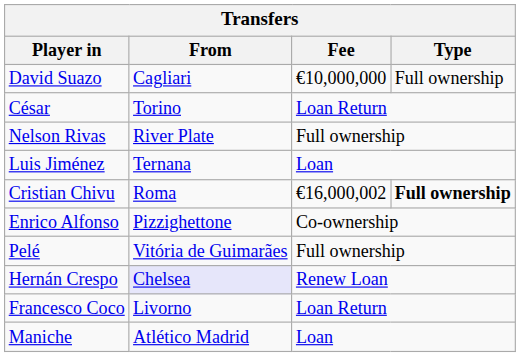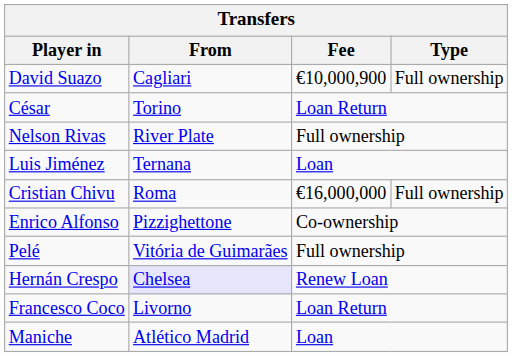David Suazo | Fee: €10,000,000 -> €10,000,900
Cristian Chivu | Fee: €16,000,002 -> €16,000,000
Cristian Chivu | Type: bold -> normal
